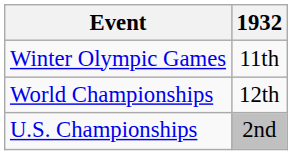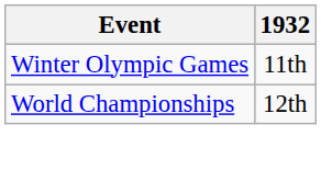- row: U.S. Championships | 2nd
